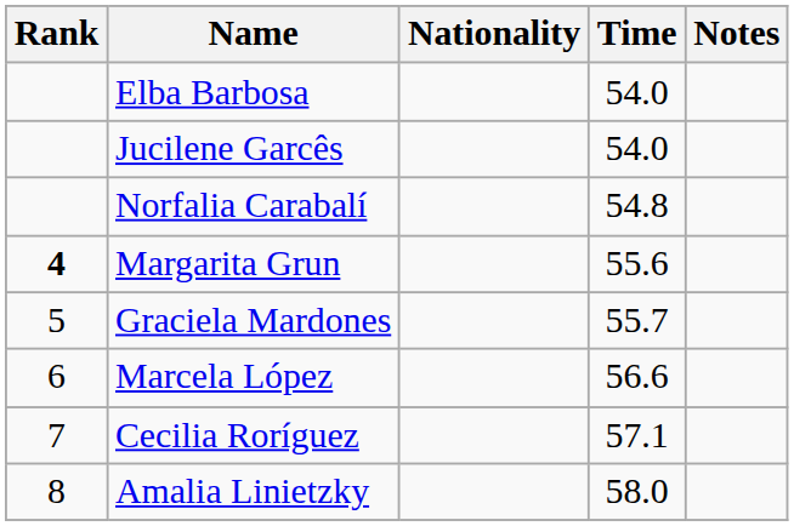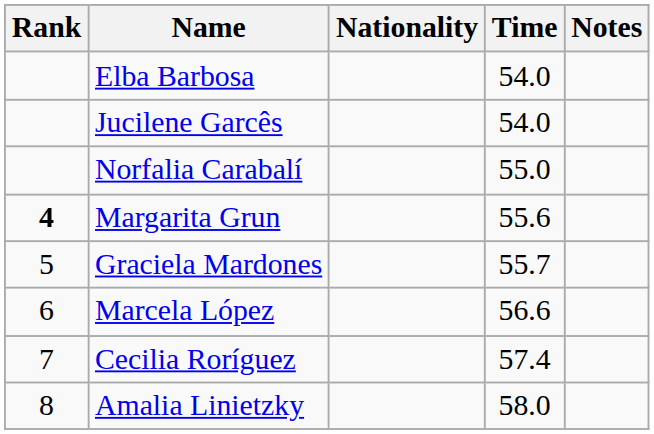Norfalia Carabalí | Time: 54.8 -> 55.0
Cecilia Roríguez | Time: 57.1 -> 57.4
